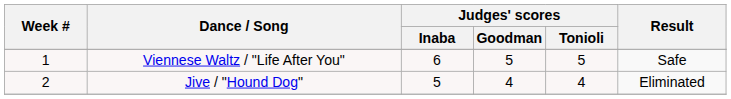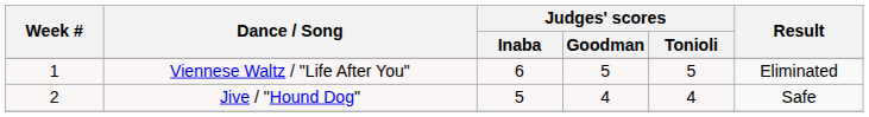Viennese Waltz / "Life After You" | Result: Safe -> Eliminated
Jive / "Hound Dog" | Result: Eliminated -> Safe
